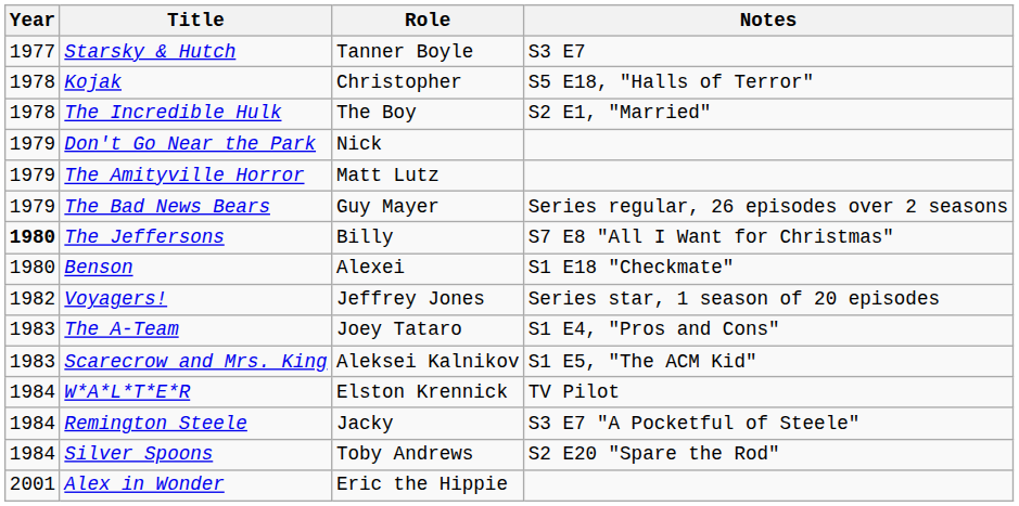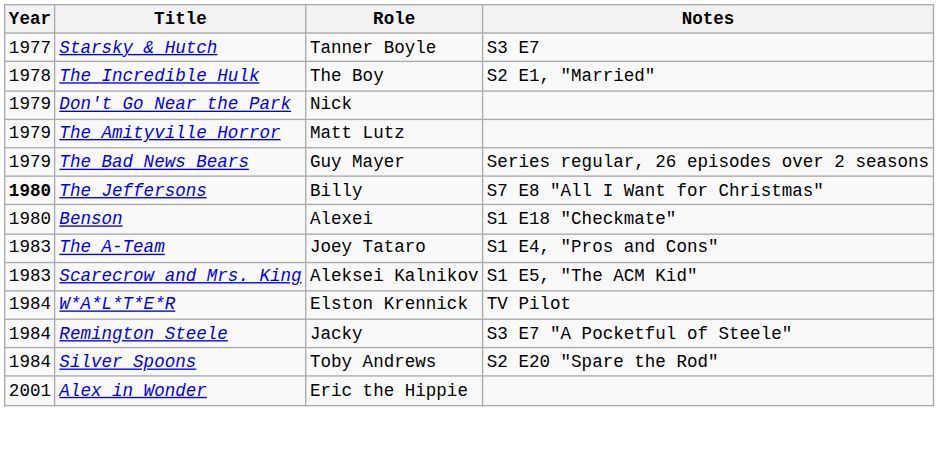- row: 1978 | Kojak | Christopher | S5 E18, "Halls of Terror"
- row: 1982 | Voyagers! | Jeffrey Jones | Series star, 1 season of 20 episodes
